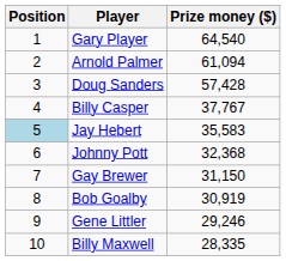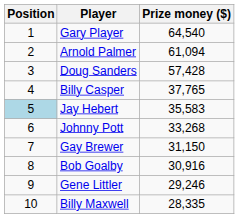Billy Casper | Prize money ($): 37,767 -> 37,765
Johnny Pott | Prize money ($): 32,368 -> 33,268
Bob Goalby | Prize money ($): 30,919 -> 30,916
